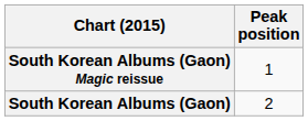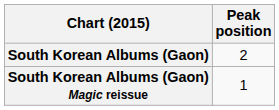rows swapped: South Korean Albums (Gaon) <-> South Korean Albums (Gaon) Magic reissue
